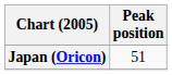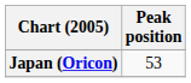Japan (Oricon) | Peak position: 51 -> 53
